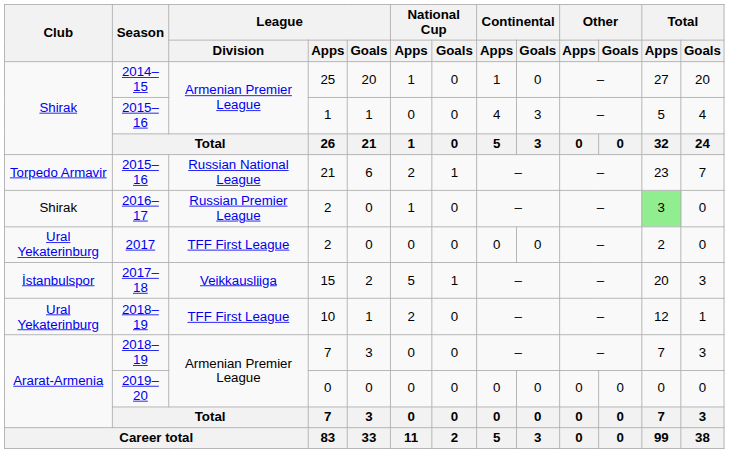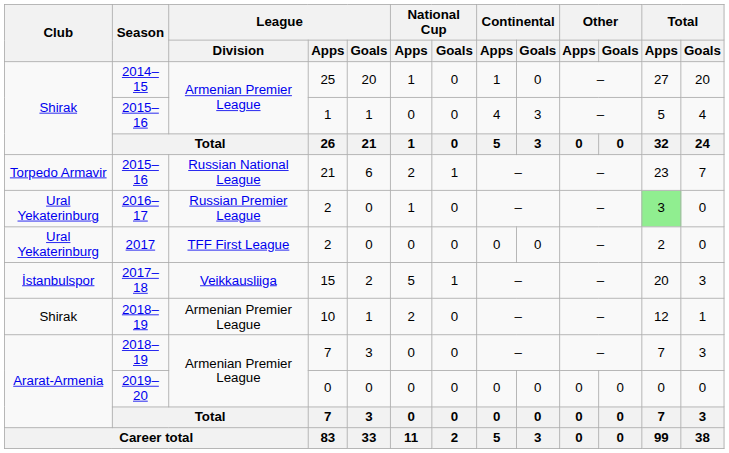2016–17 / 2 | Club: Shirak -> Ural Yekaterinburg
10 | Club: Ural Yekaterinburg -> Shirak
10 | League / Division: TFF First League -> Armenian Premier League
